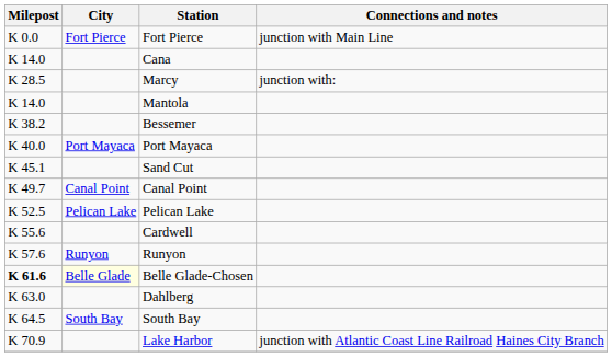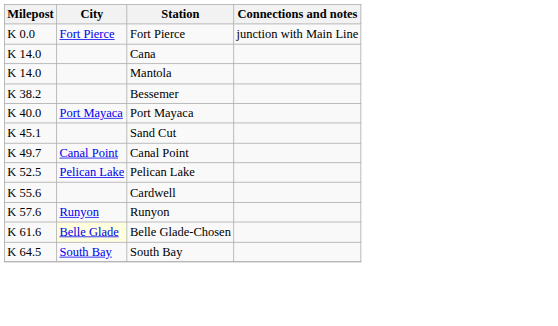- row: K 28.5 | Marcy | junction with:
Belle Glade-Chosen | Milepost: bold -> normal
- row: K 63.0 | Dahlberg
- row: K 70.9 | Lake Harbor | junction with Atlantic Coast Line Railroad Haines City Branch
